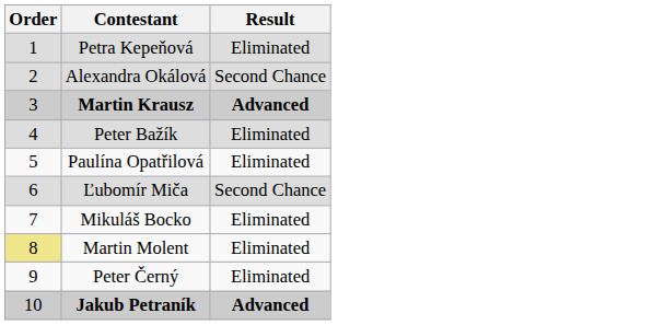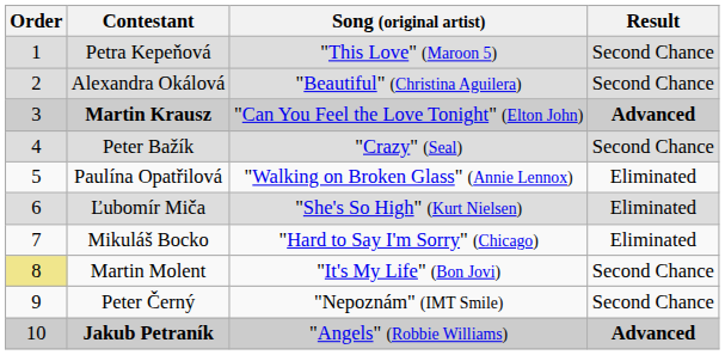+ column: Song (original artist) | "This Love" (Maroon 5) | "Beautiful" (Christina Aguilera) | "Can You Feel the Love Tonight" (Elton John) | "Crazy" (Seal) | "Walking on Broken Glass" (Annie Lennox) | "She's So High" (Kurt Nielsen) | "Hard to Say I'm Sorry" (Chicago) | "It's My Life" (Bon Jovi) | "Nepoznám" (IMT Smile) | "Angels" (Robbie Williams)
Petra Kepeňová | Result: Eliminated -> Second Chance
Peter Bažík | Result: Eliminated -> Second Chance
Ľubomír Miča | Result: Second Chance -> Eliminated
Martin Molent | Result: Eliminated -> Second Chance
Peter Černý | Result: Eliminated -> Second Chance
